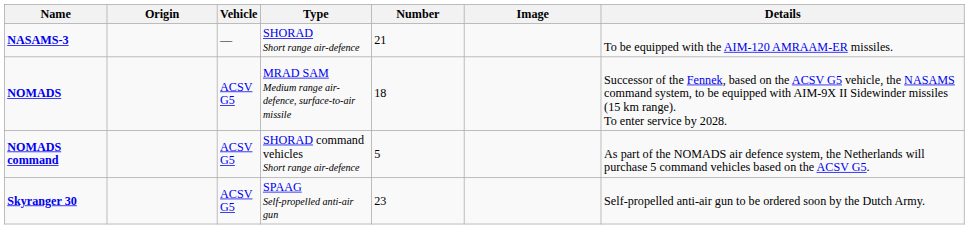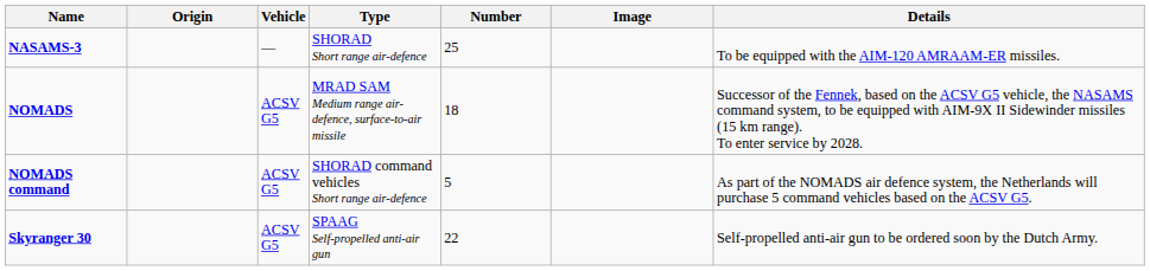NASAMS-3 | Number: 21 -> 25
Skyranger 30 | Number: 23 -> 22
